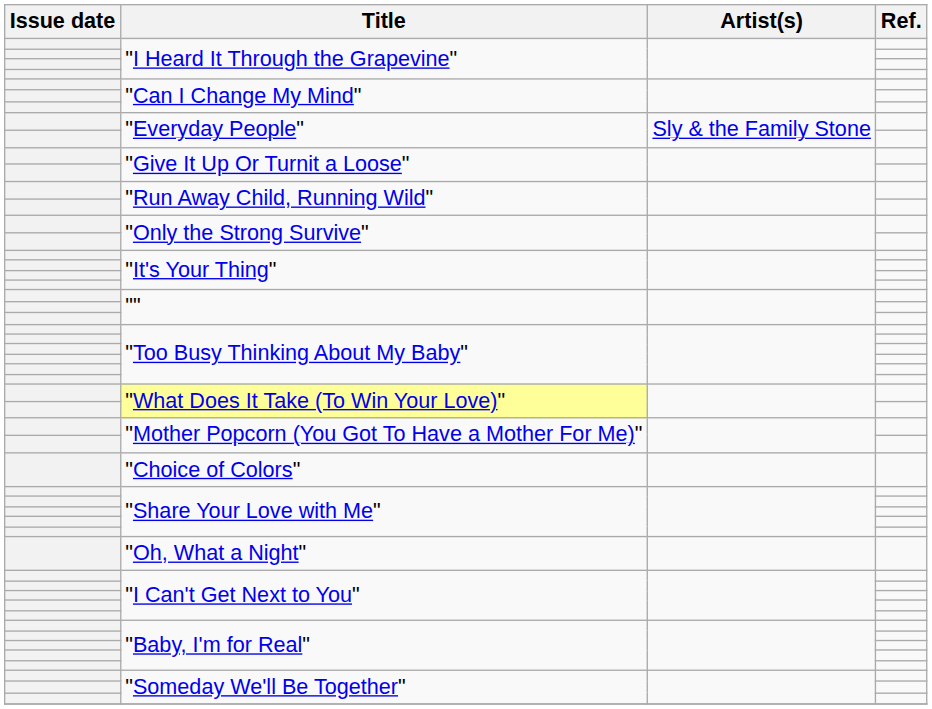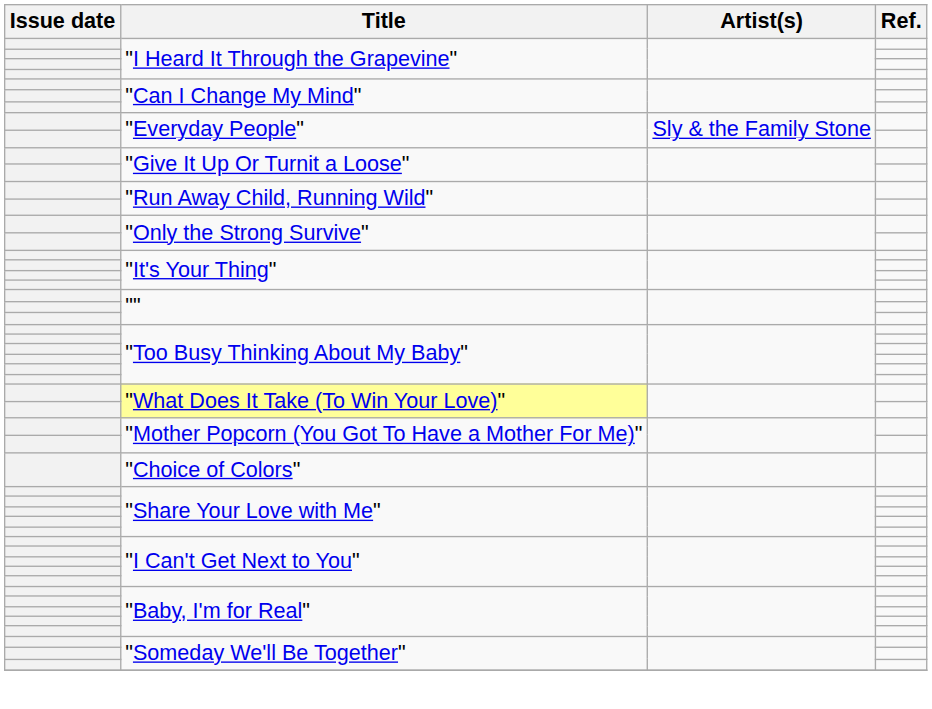- row: "Oh, What a Night"
